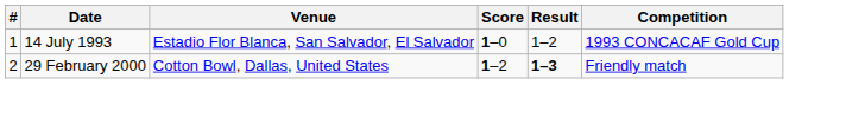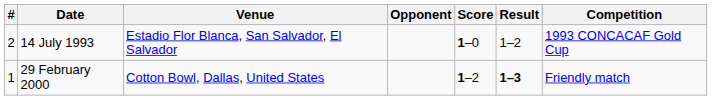+ column: Opponent
14 July 1993 | #: 1 -> 2
29 February 2000 | #: 2 -> 1
